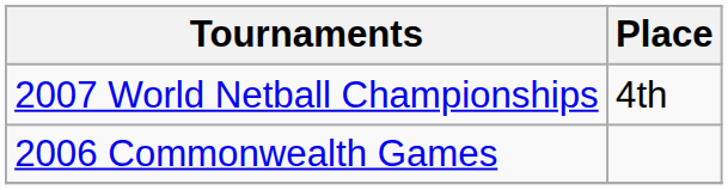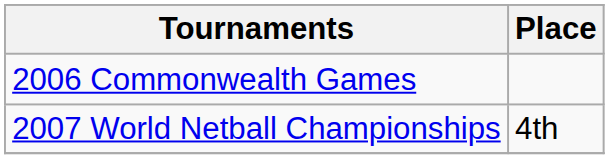rows swapped: 2006 Commonwealth Games <-> 2007 World Netball Championships
